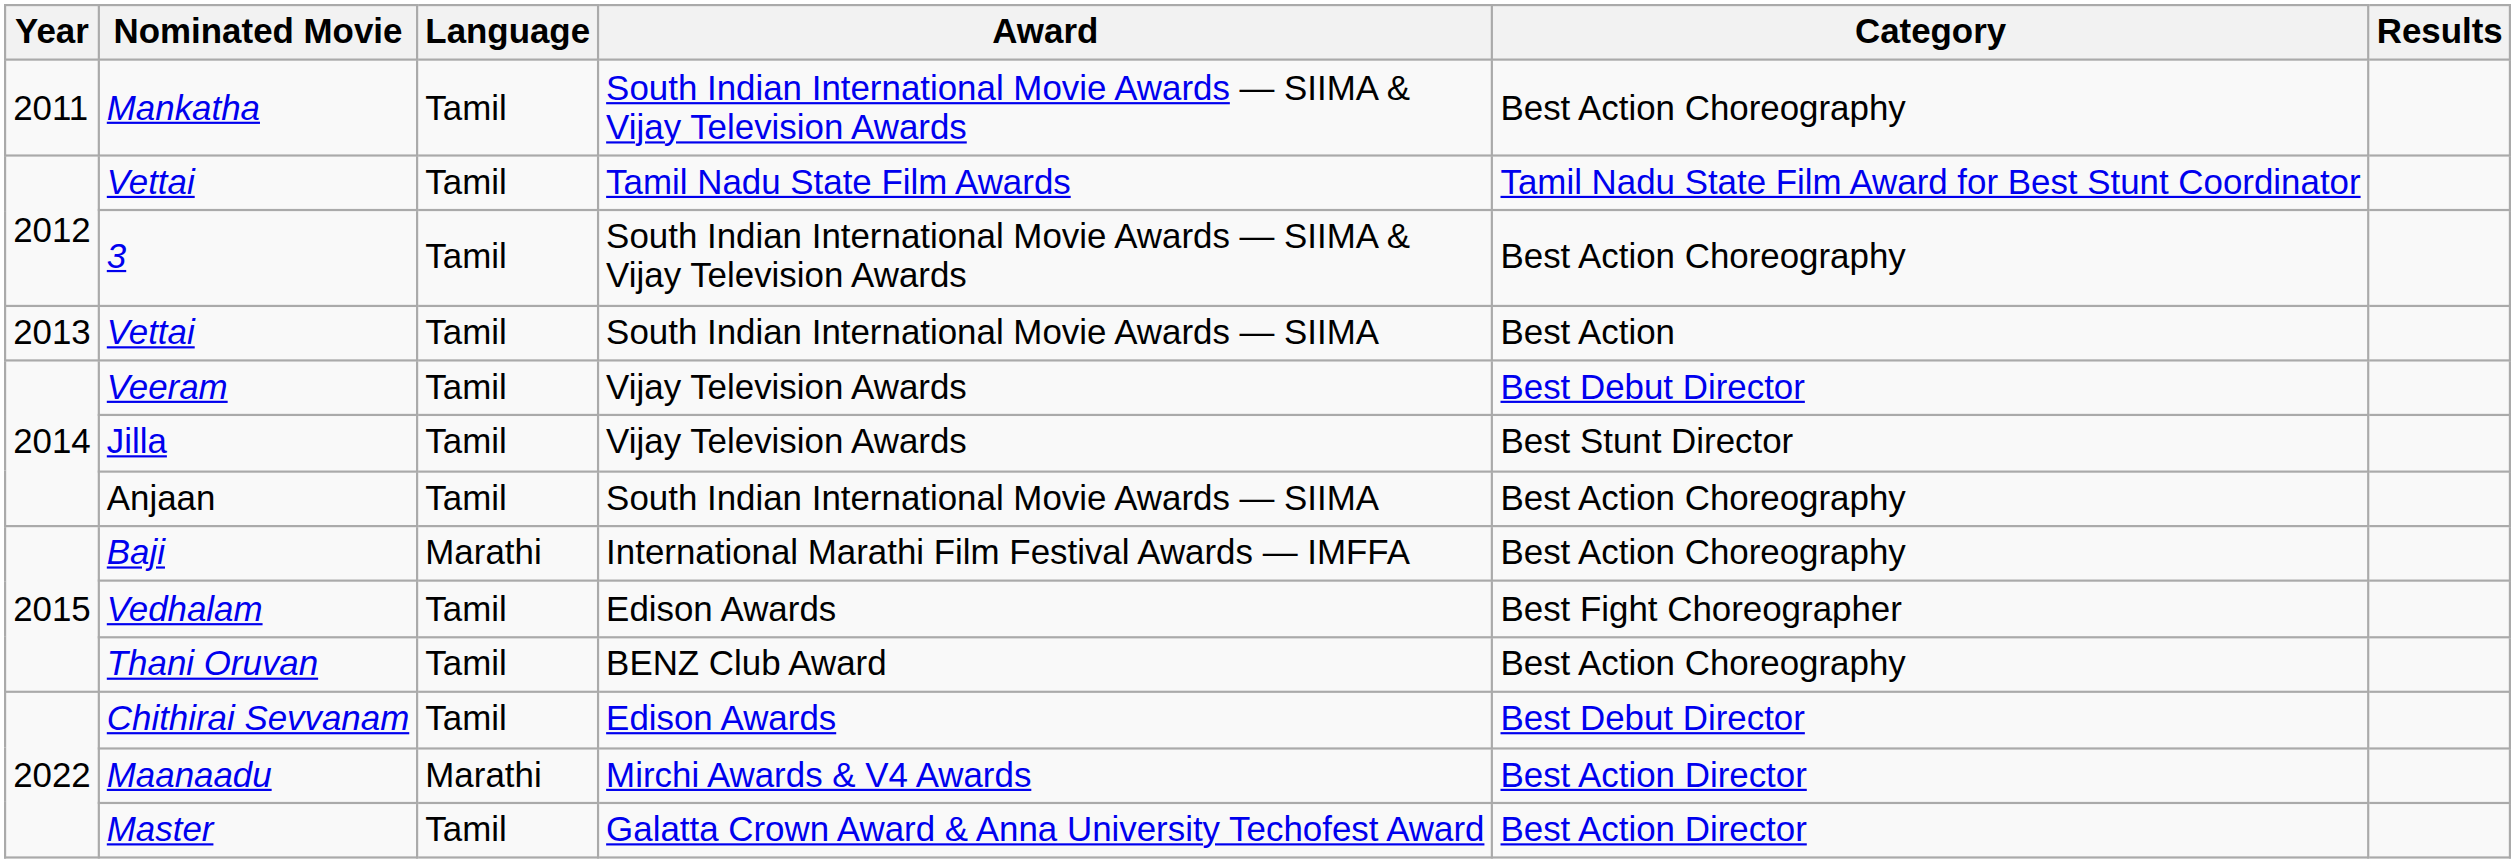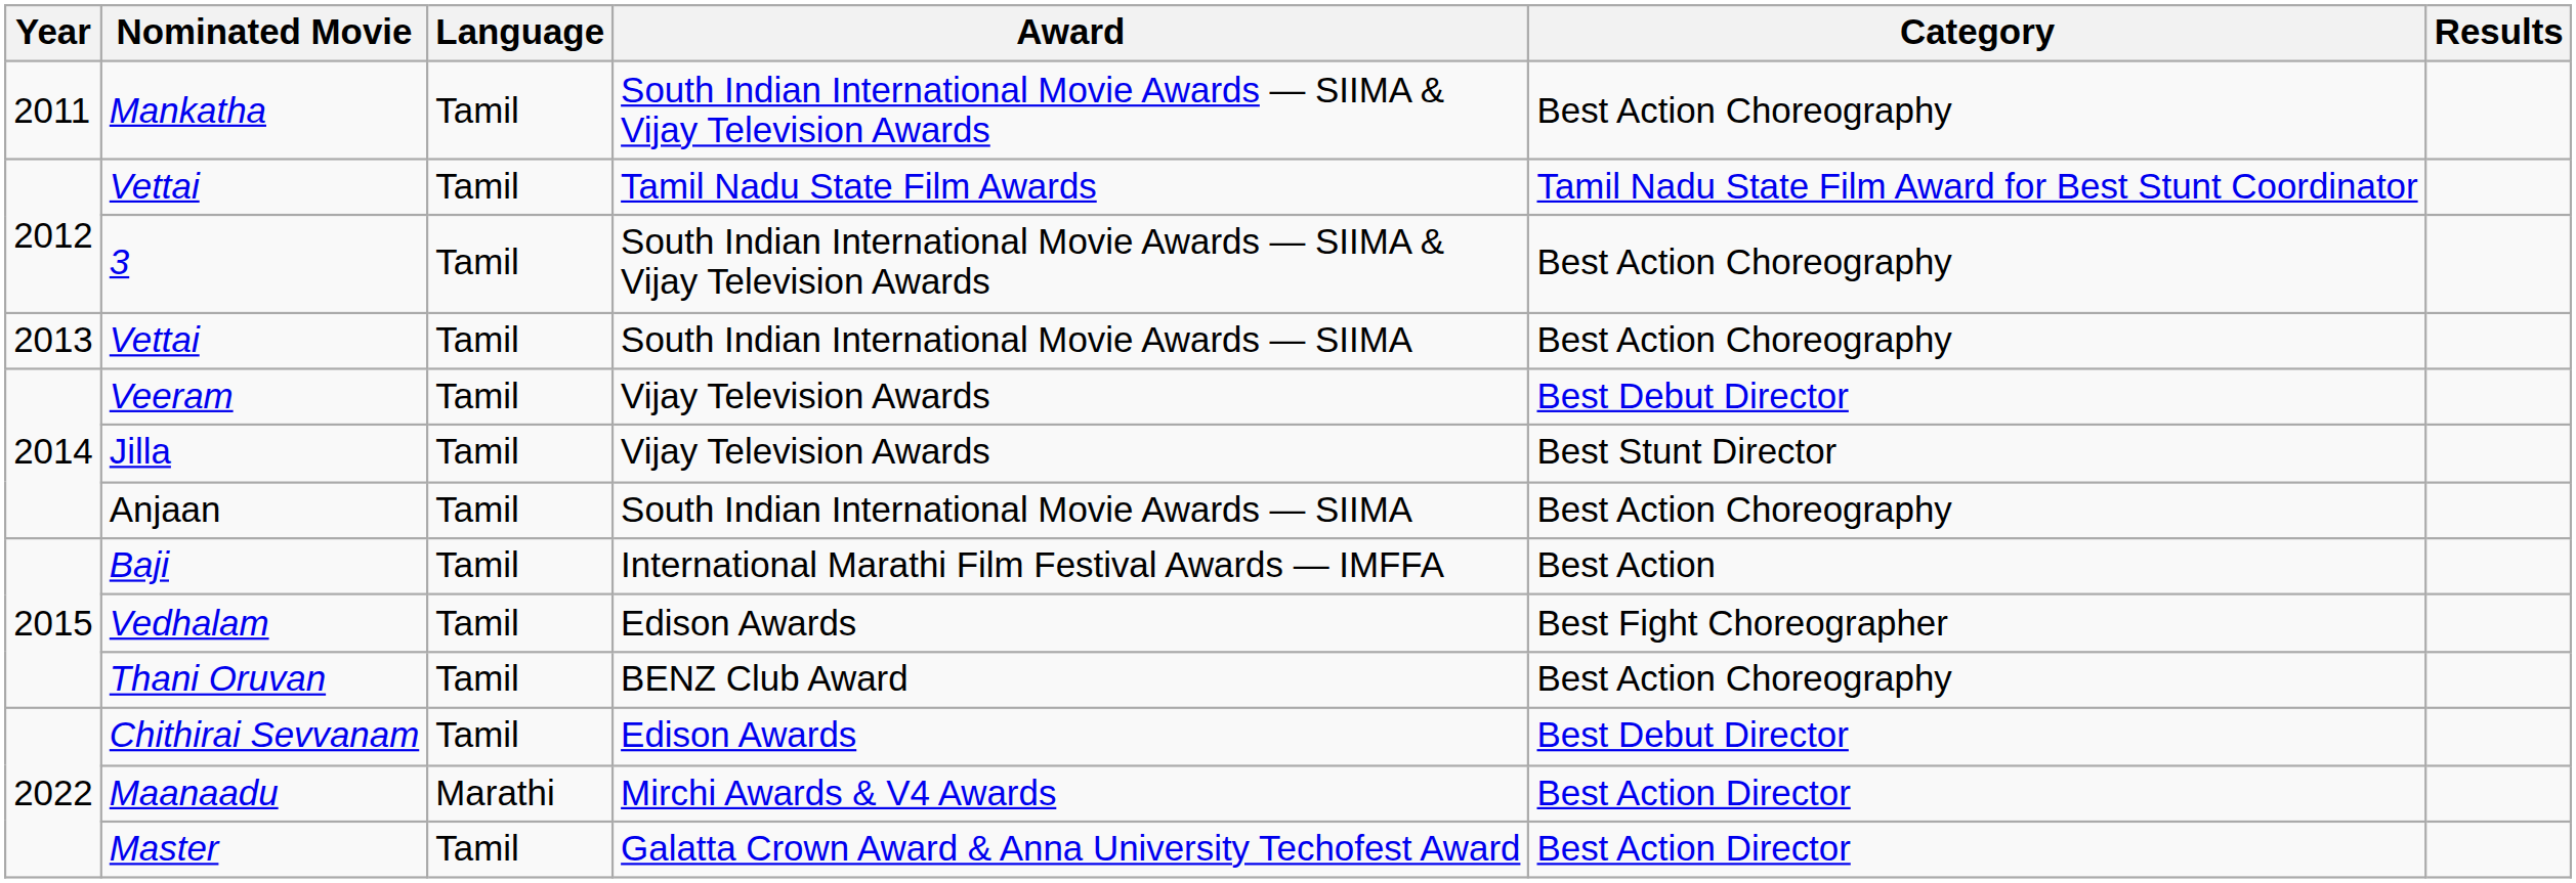Vettai / South Indian International Movie Awards — SIIMA | Category: Best Action -> Best Action Choreography
Baji | Language: Marathi -> Tamil
Baji | Category: Best Action Choreography -> Best Action
